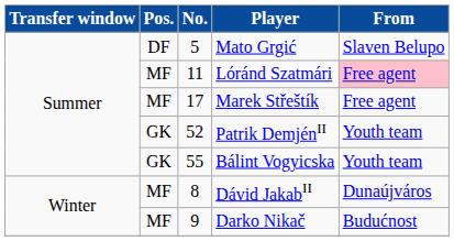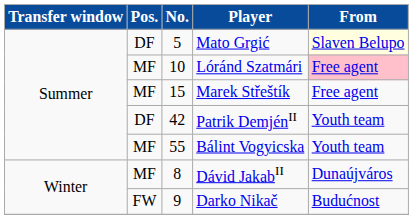Mato Grgić | From: no background -> lightyellow background
Lóránd Szatmári | No.: 11 -> 10
Marek Střeštík | No.: 17 -> 15
Patrik DemjénII | Pos.: GK -> DF
Patrik DemjénII | No.: 52 -> 42
Bálint Vogyicska | Pos.: GK -> MF
Darko Nikač | Pos.: MF -> FW
